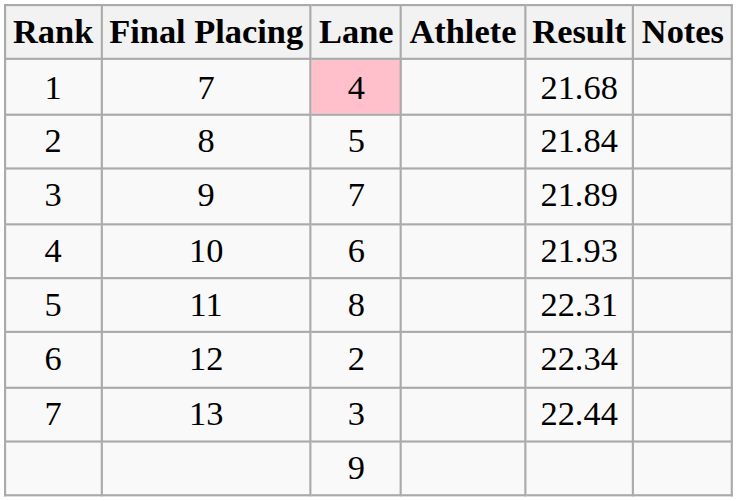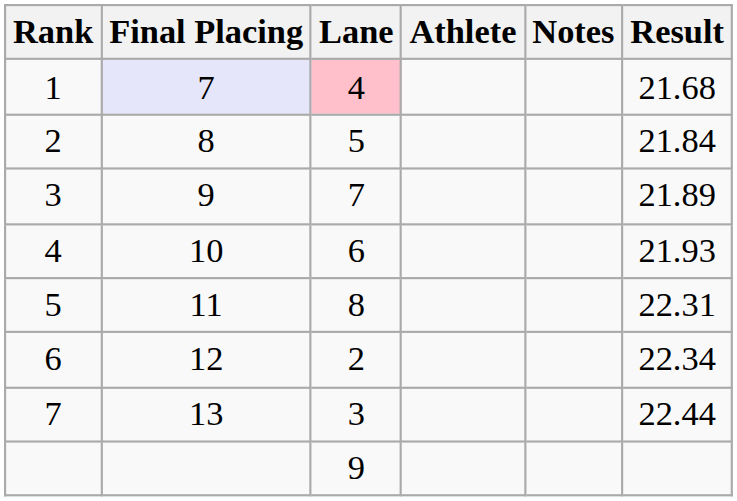columns swapped: Result <-> Notes
1 | Final Placing: no background -> lavender background
